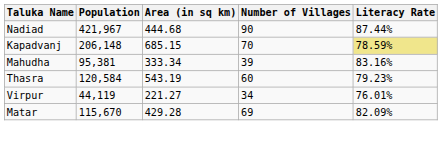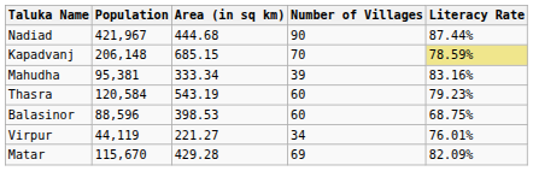+ row: Balasinor | 88,596 | 398.53 | 60 | 68.75%
